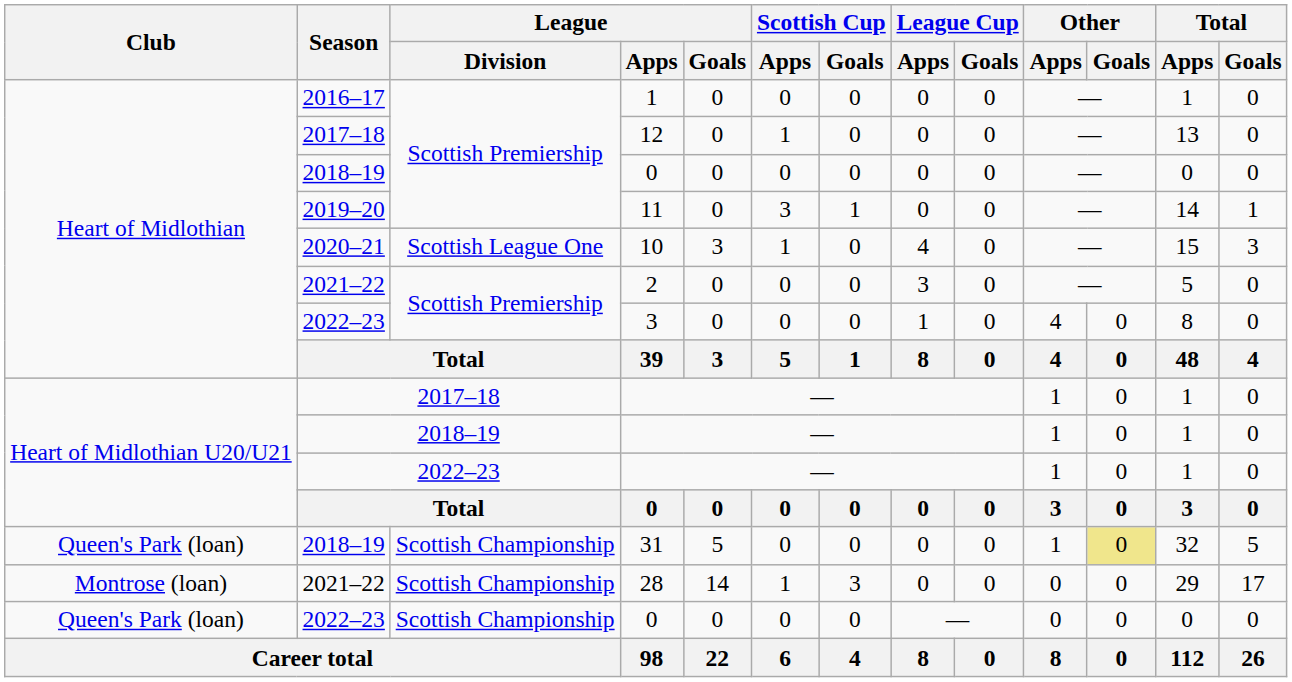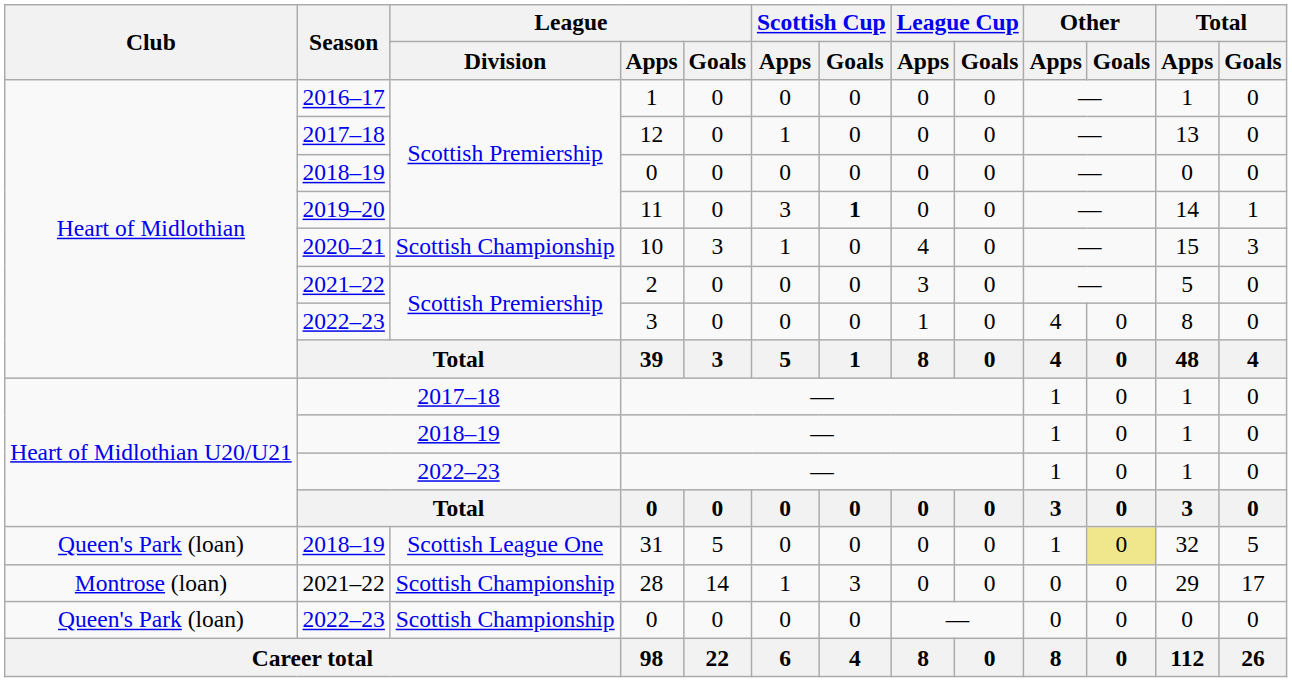11 | Scottish Cup / Goals: normal -> bold
10 | League / Division: Scottish League One -> Scottish Championship
31 | League / Division: Scottish Championship -> Scottish League One
